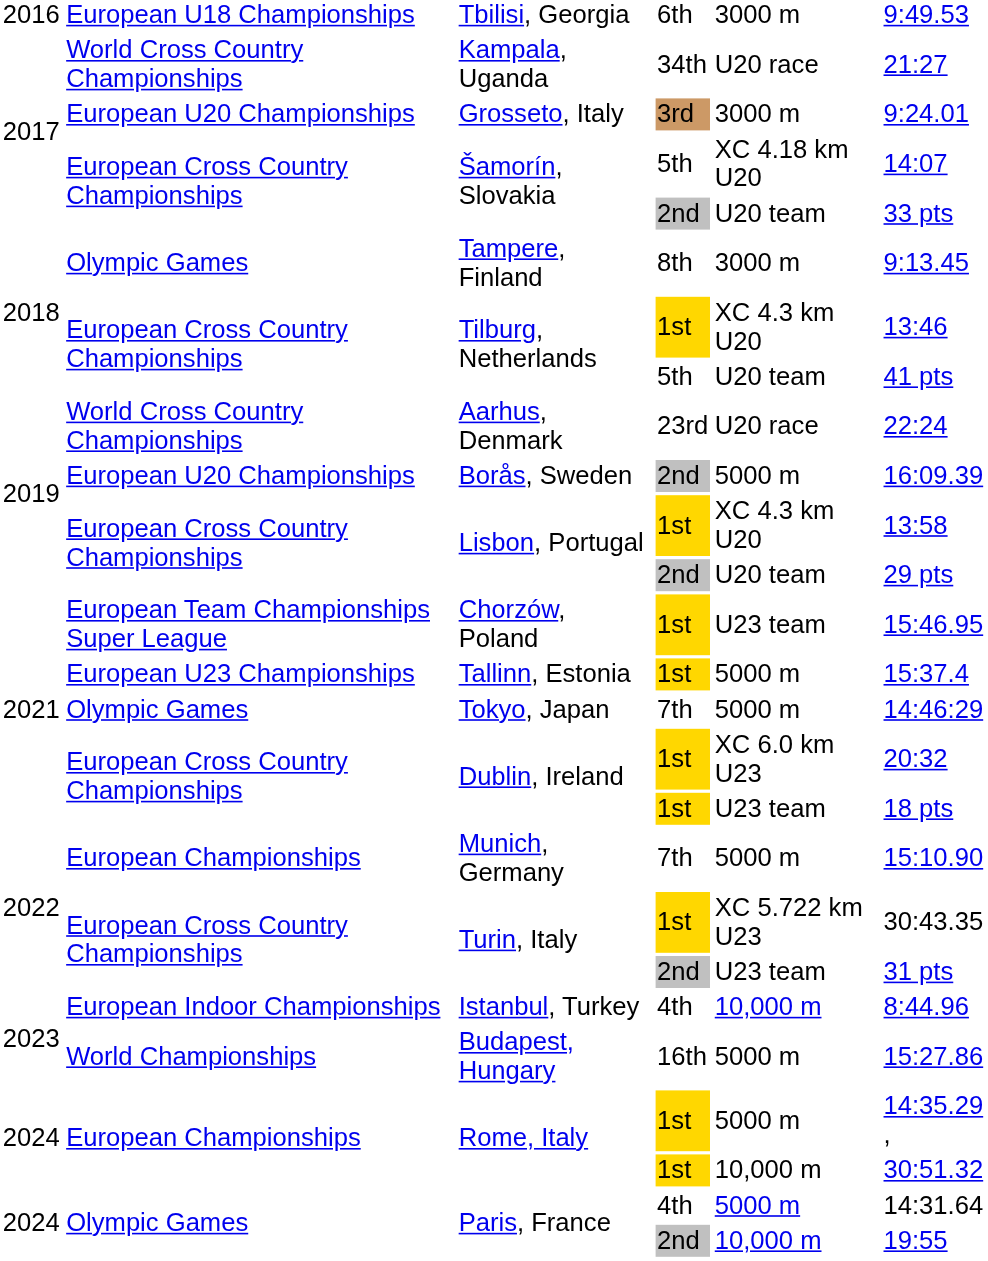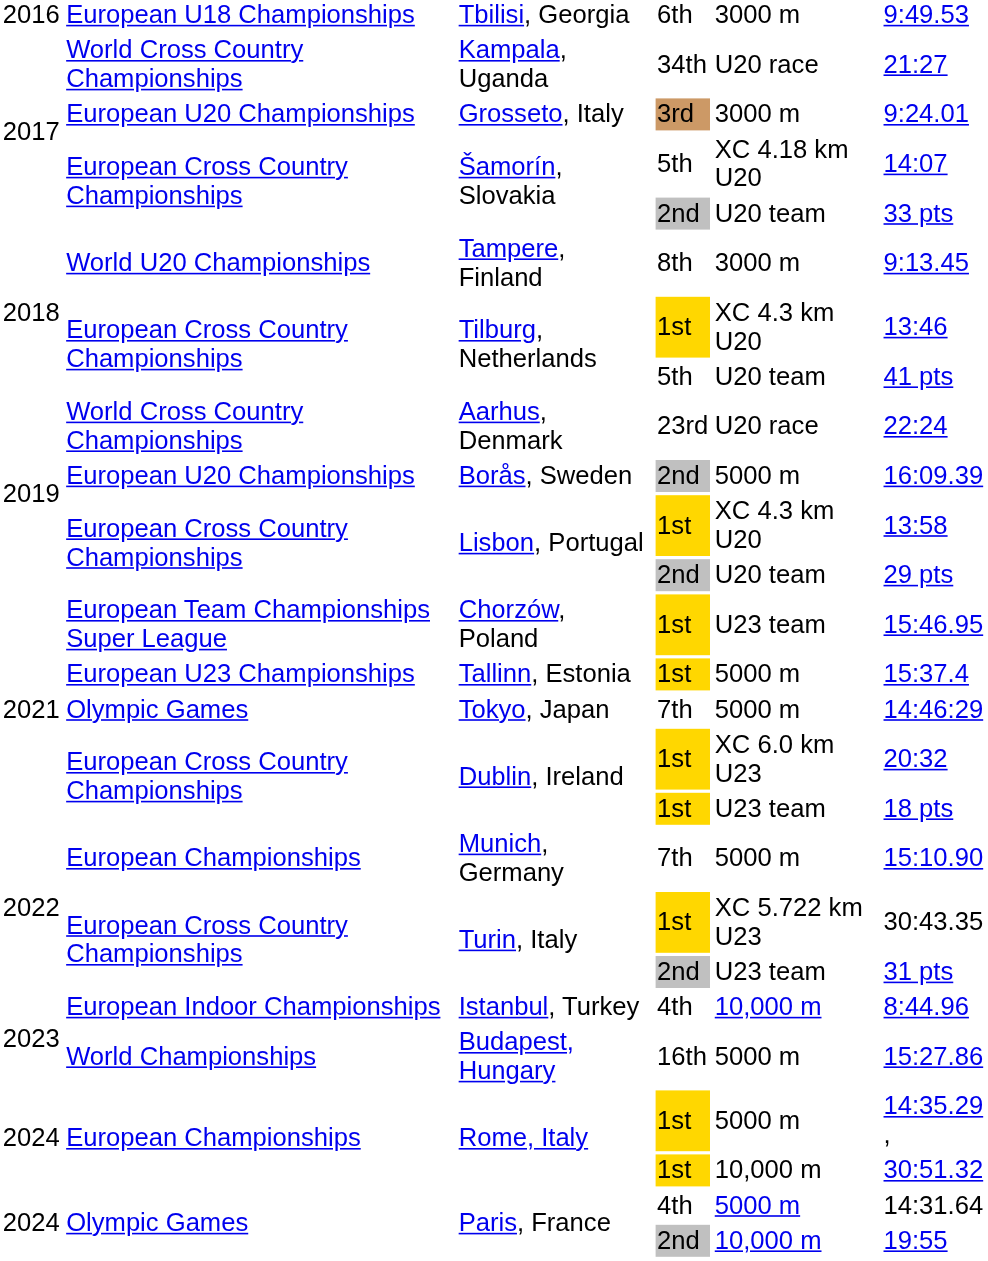Tampere, Finland | column 2: Olympic Games -> World U20 Championships
